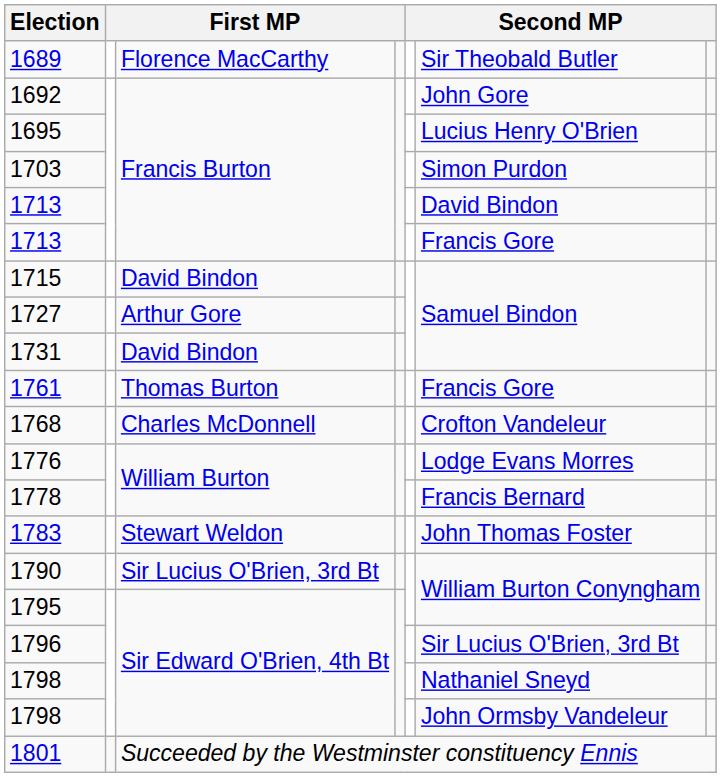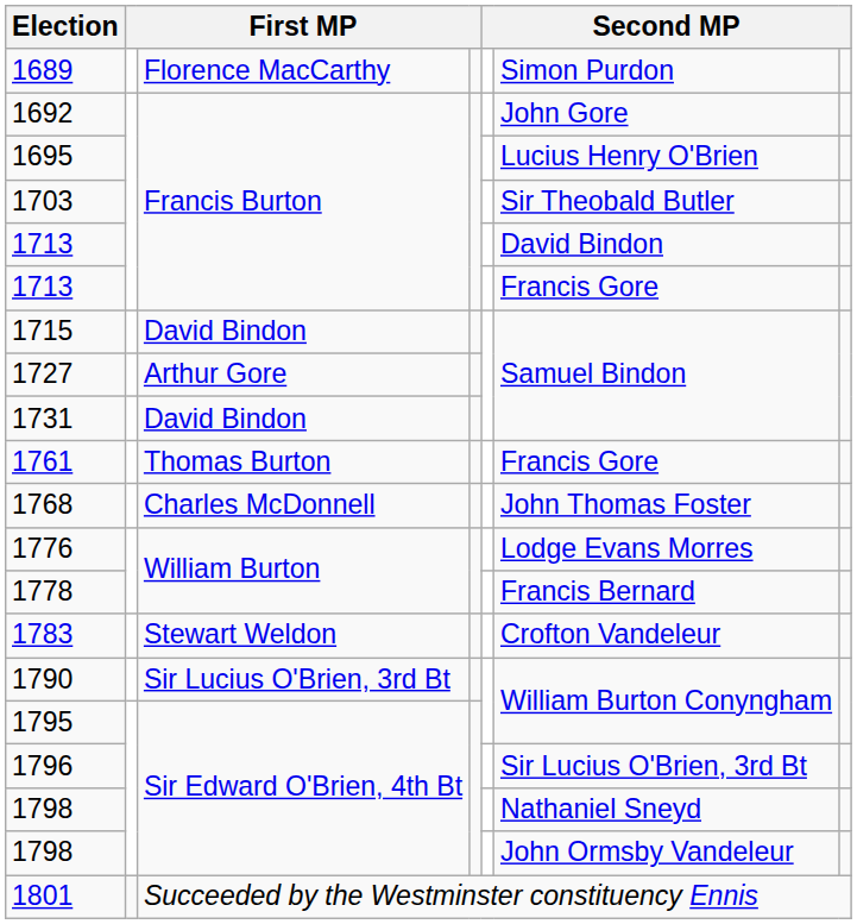1689 | column 6: Sir Theobald Butler -> Simon Purdon
1703 | column 6: Simon Purdon -> Sir Theobald Butler
1768 | column 6: Crofton Vandeleur -> John Thomas Foster
1783 | column 6: John Thomas Foster -> Crofton Vandeleur
